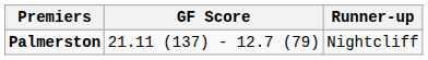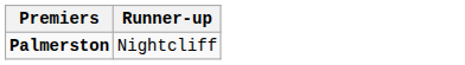- column: GF Score | 21.11 (137) - 12.7 (79)
